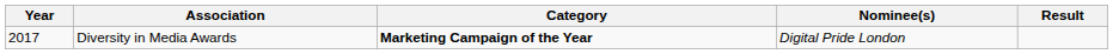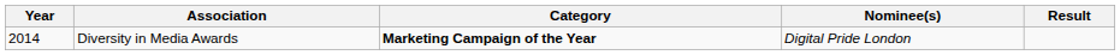Diversity in Media Awards | Year: 2017 -> 2014
